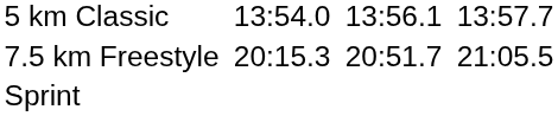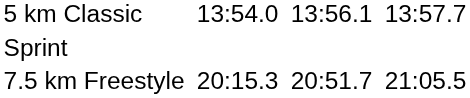rows swapped: 7.5 km Freestyle <-> Sprint
